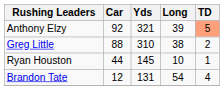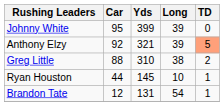+ row: Johnny White | 95 | 399 | 39 | 0
Brandon Tate | TD: 4 -> 1
